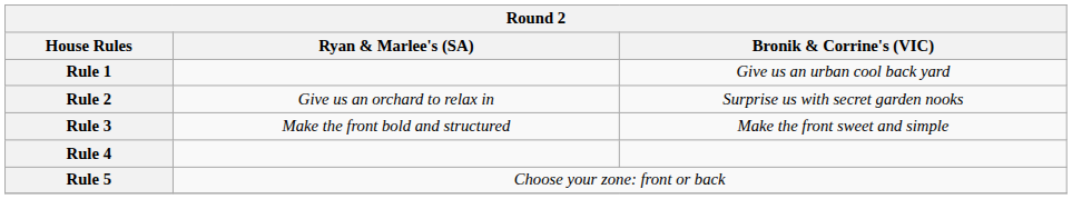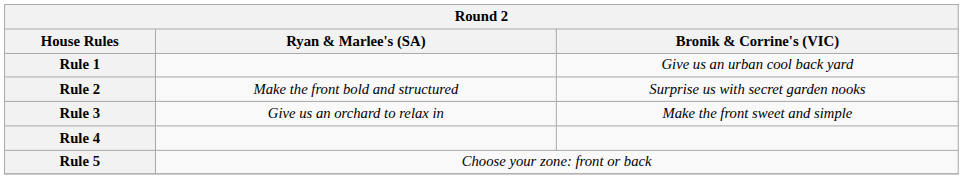Rule 2 | Ryan & Marlee's (SA): Give us an orchard to relax in -> Make the front bold and structured
Rule 3 | Ryan & Marlee's (SA): Make the front bold and structured -> Give us an orchard to relax in
